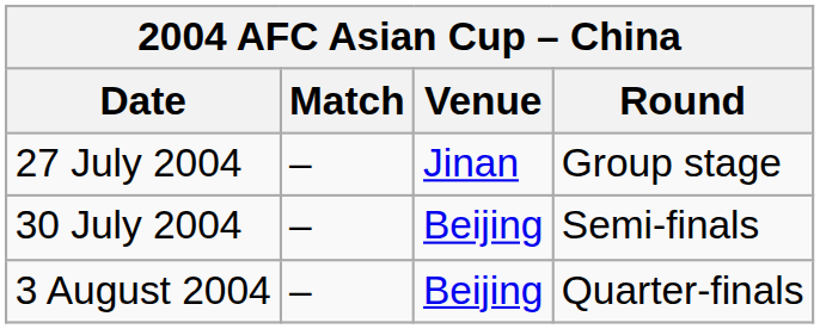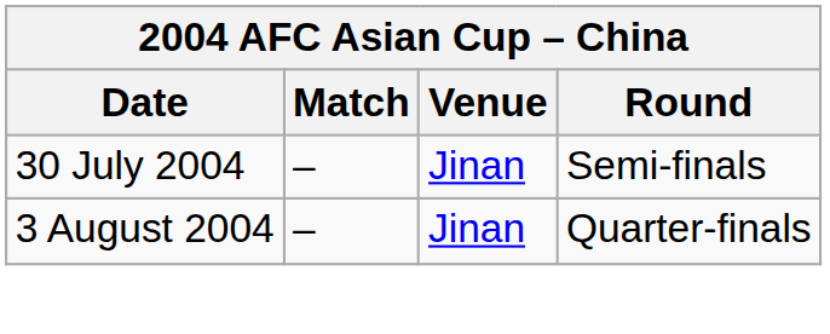- row: 27 July 2004 | – | Jinan | Group stage
30 July 2004 | Venue: Beijing -> Jinan
3 August 2004 | Venue: Beijing -> Jinan
